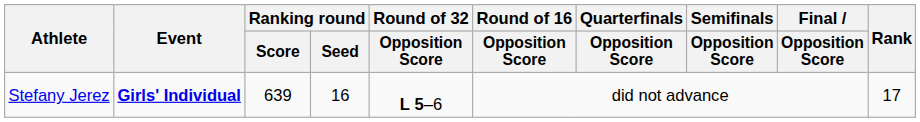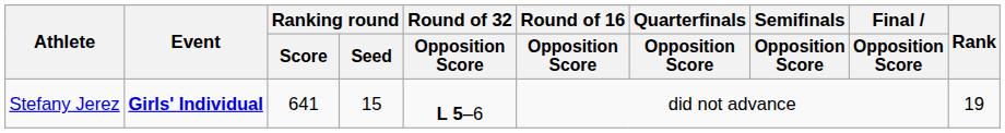Stefany Jerez | Ranking round / Score: 639 -> 641
Stefany Jerez | Ranking round / Seed: 16 -> 15
Stefany Jerez | Rank: 17 -> 19
